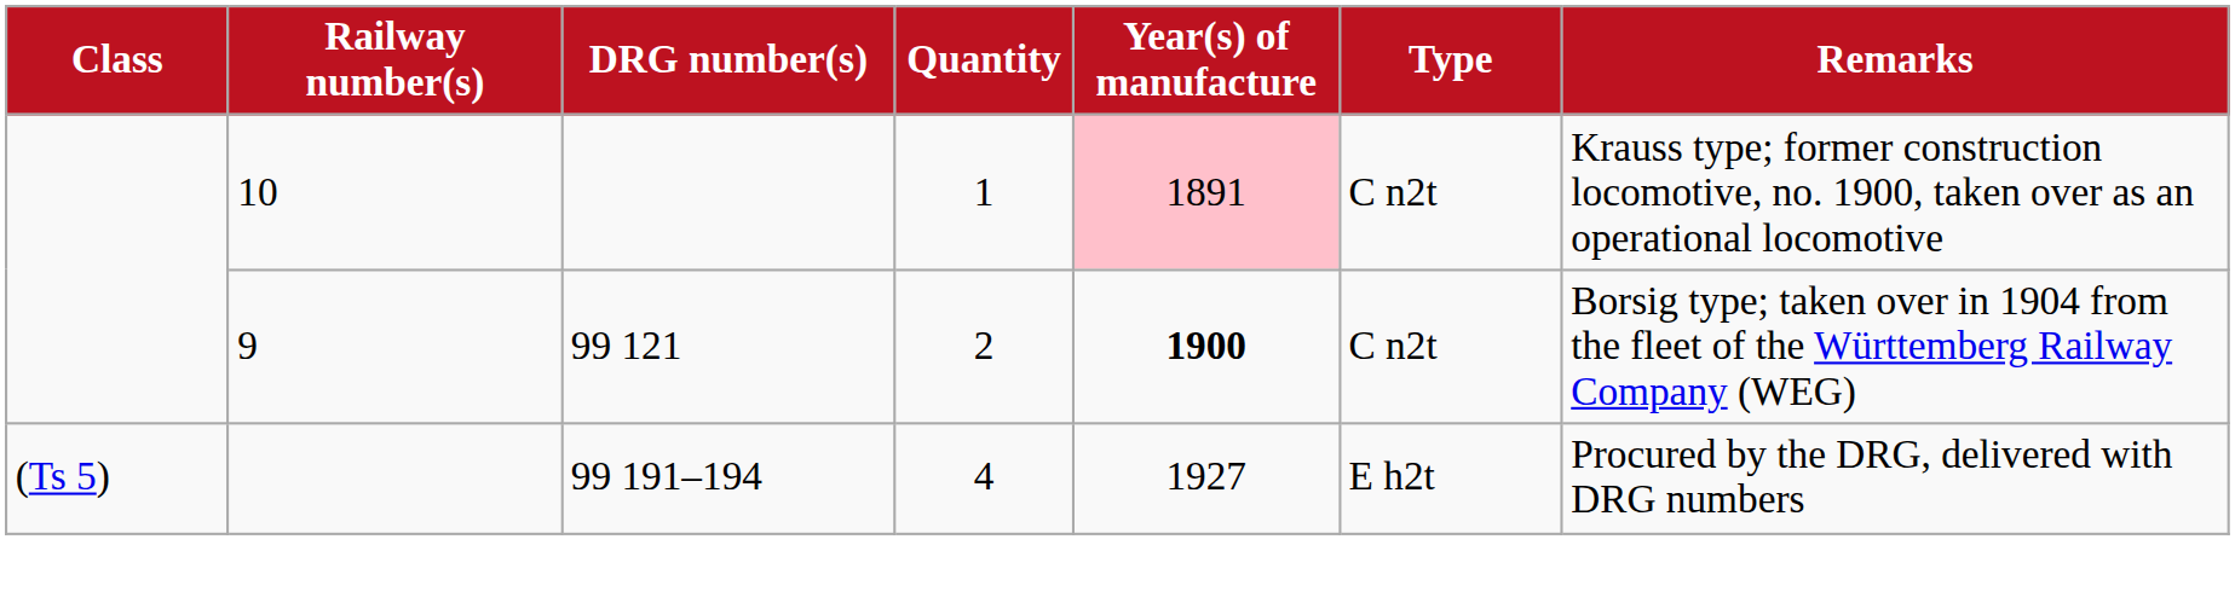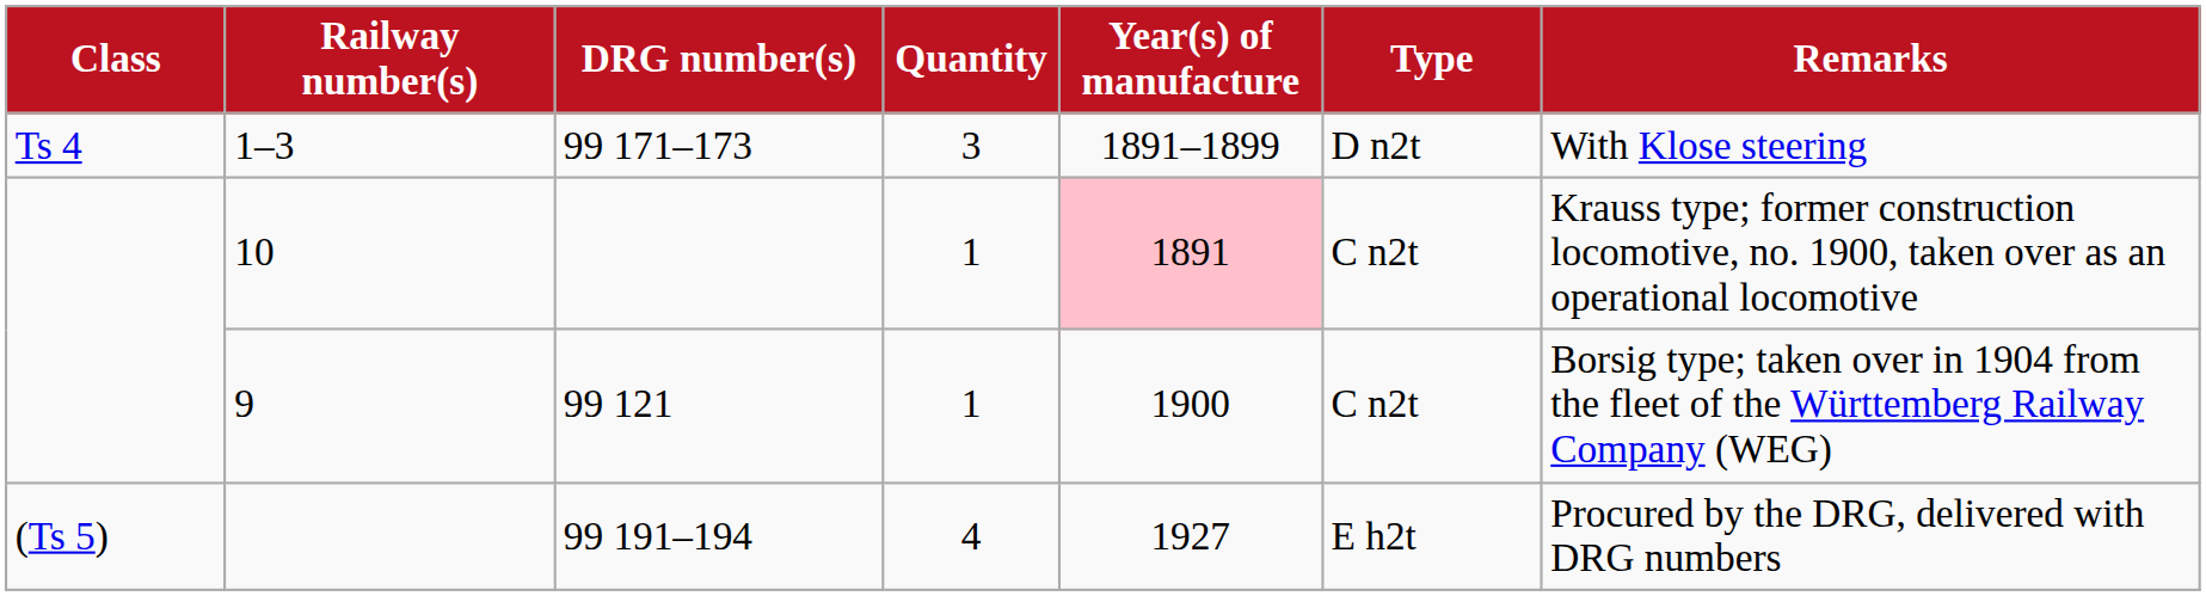+ row: Ts 4 | 1–3 | 99 171–173 | 3 | 1891–1899 | D n2t | With Klose steering
9 | Quantity: 2 -> 1
9 | Year(s) of manufacture: bold -> normal
